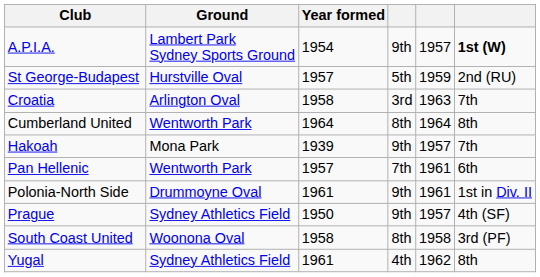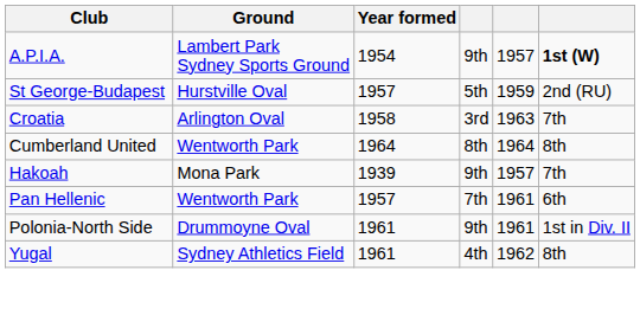- row: Prague | Sydney Athletics Field | 1950 | 9th | 1957 | 4th (SF)
- row: South Coast United | Woonona Oval | 1958 | 8th | 1958 | 3rd (PF)
